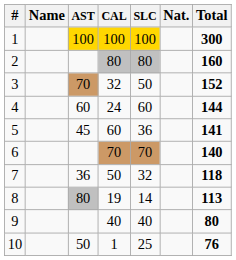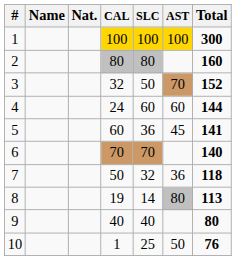columns swapped: Nat. <-> AST
